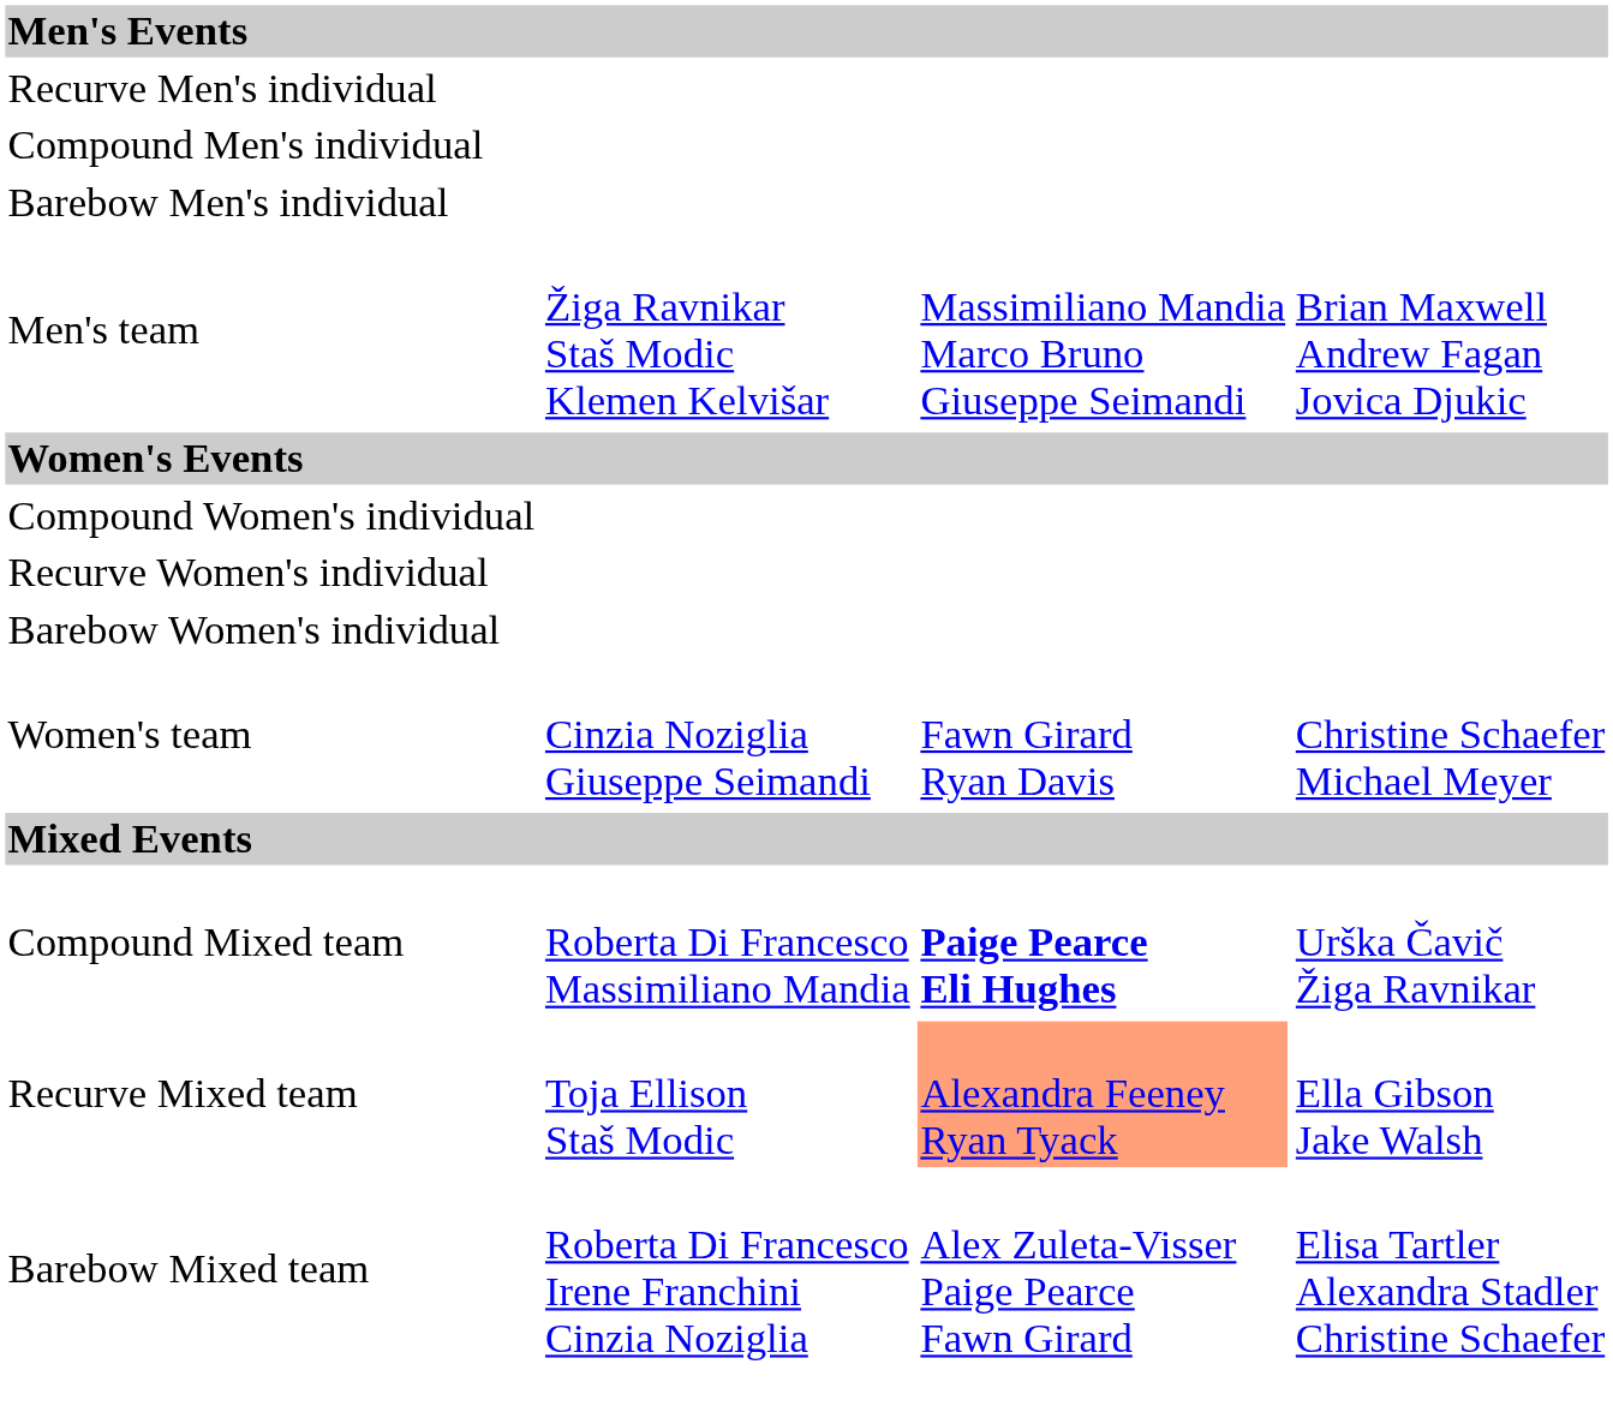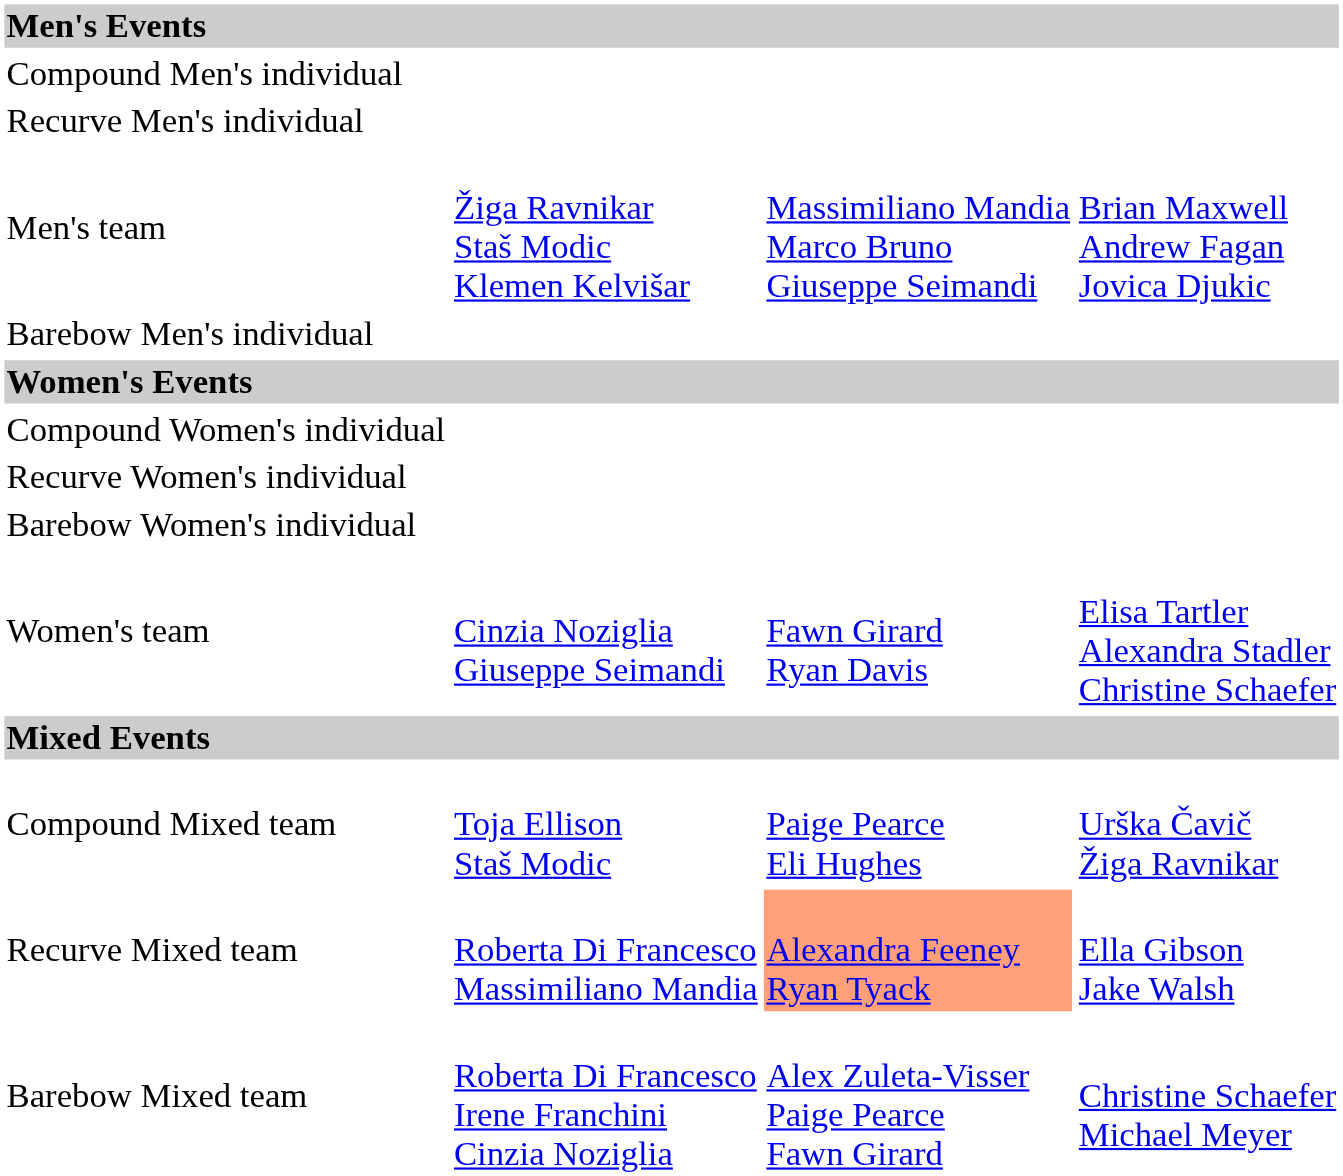rows swapped: Compound Men's individual <-> Recurve Men's individual
rows swapped: Barebow Men's individual <-> Men's team
Women's team | column 4: Christine Schaefer Michael Meyer -> Elisa Tartler Alexandra Stadler Christine Schaefer
Compound Mixed team | column 2: Roberta Di Francesco Massimiliano Mandia -> Toja Ellison Staš Modic
Compound Mixed team | column 3: bold -> normal
Recurve Mixed team | column 2: Toja Ellison Staš Modic -> Roberta Di Francesco Massimiliano Mandia
Barebow Mixed team | column 4: Elisa Tartler Alexandra Stadler Christine Schaefer -> Christine Schaefer Michael Meyer
